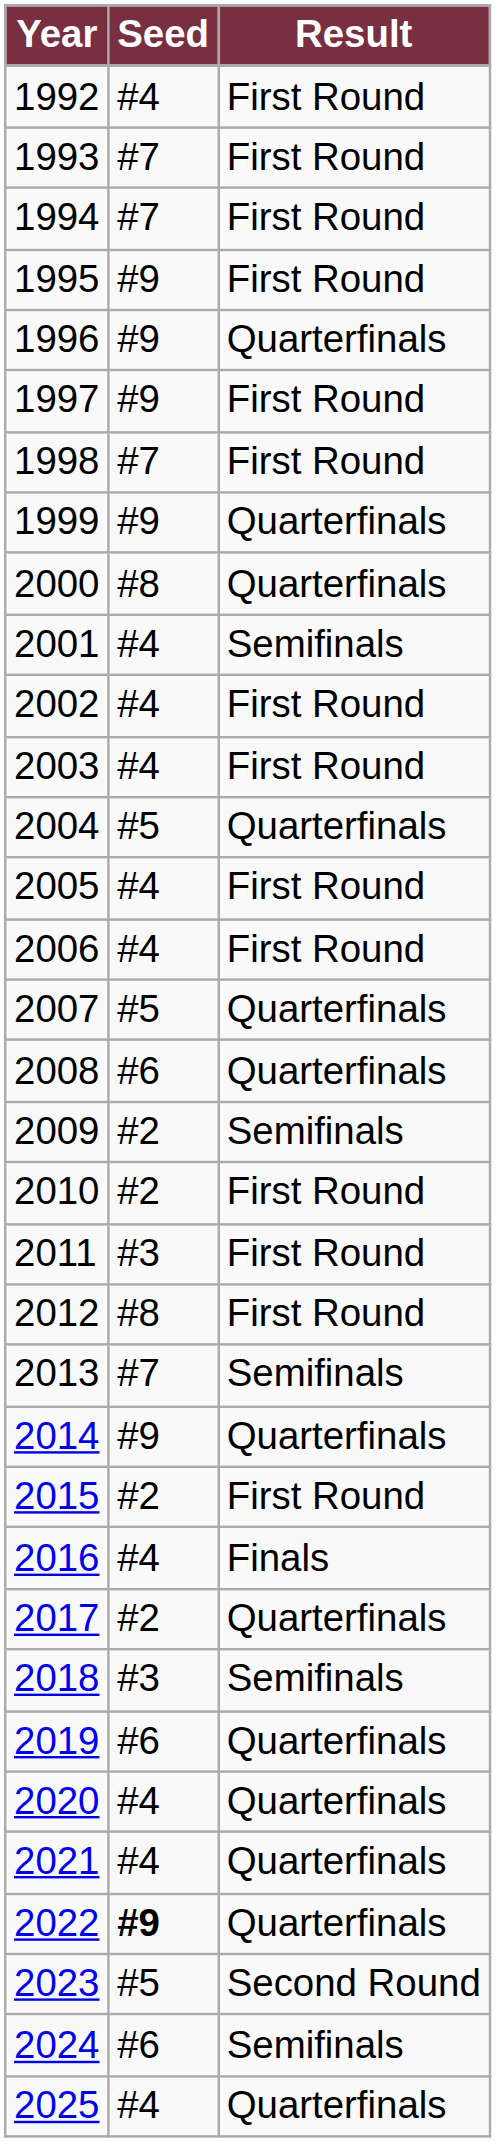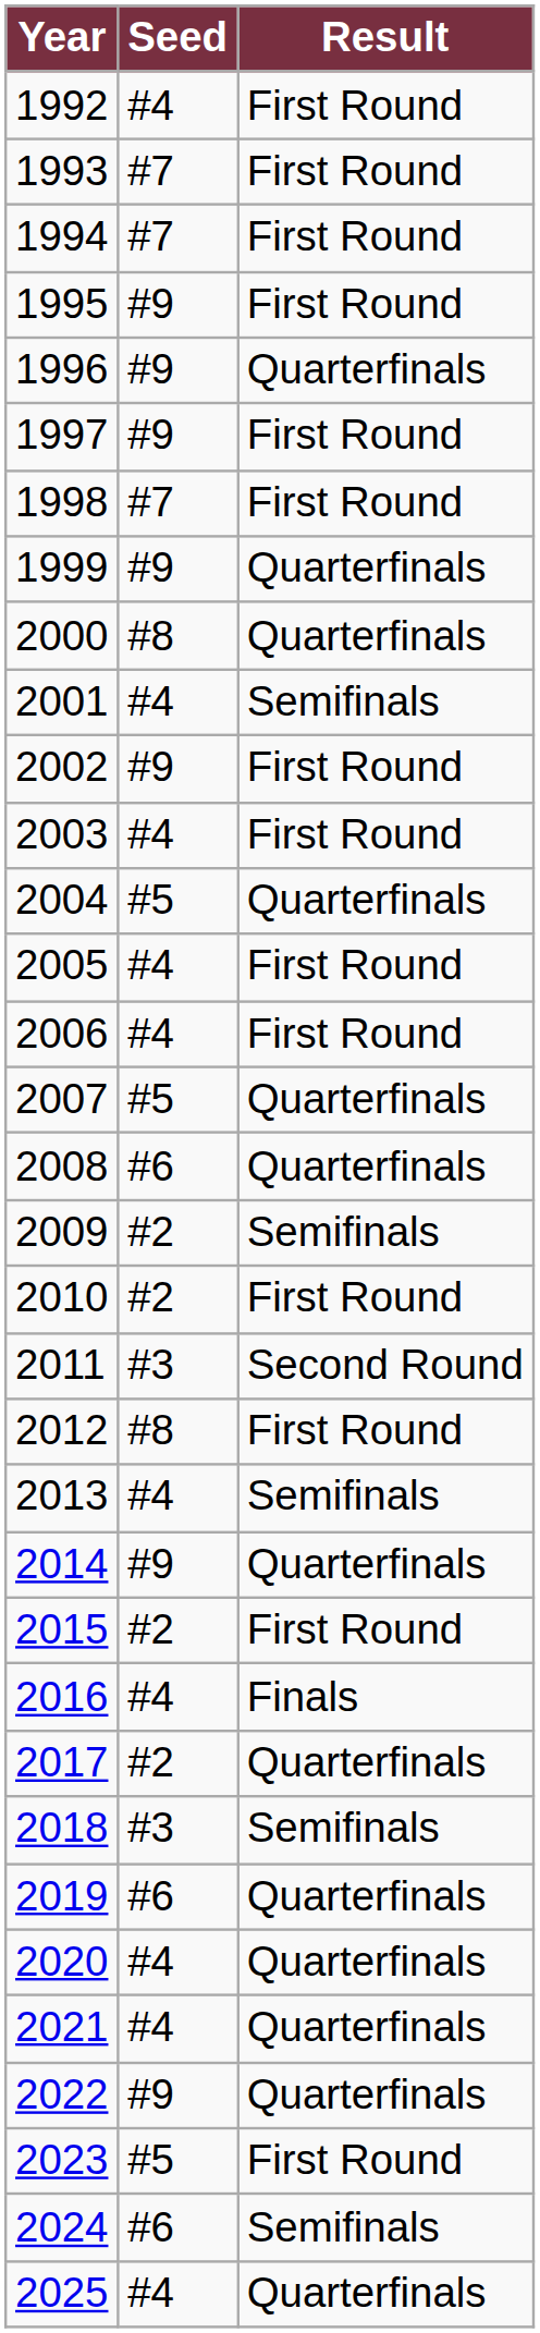2002 | Seed: #4 -> #9
2011 | Result: First Round -> Second Round
2013 | Seed: #7 -> #4
2022 | Seed: bold -> normal
2023 | Result: Second Round -> First Round
